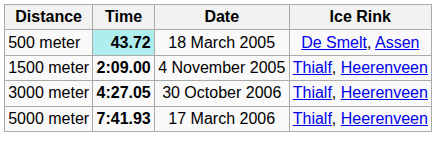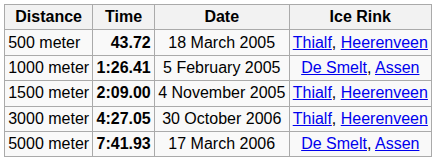500 meter | Time: paleturquoise background -> no background
500 meter | Ice Rink: De Smelt, Assen -> Thialf, Heerenveen
+ row: 1000 meter | 1:26.41 | 5 February 2005 | De Smelt, Assen
5000 meter | Ice Rink: Thialf, Heerenveen -> De Smelt, Assen
